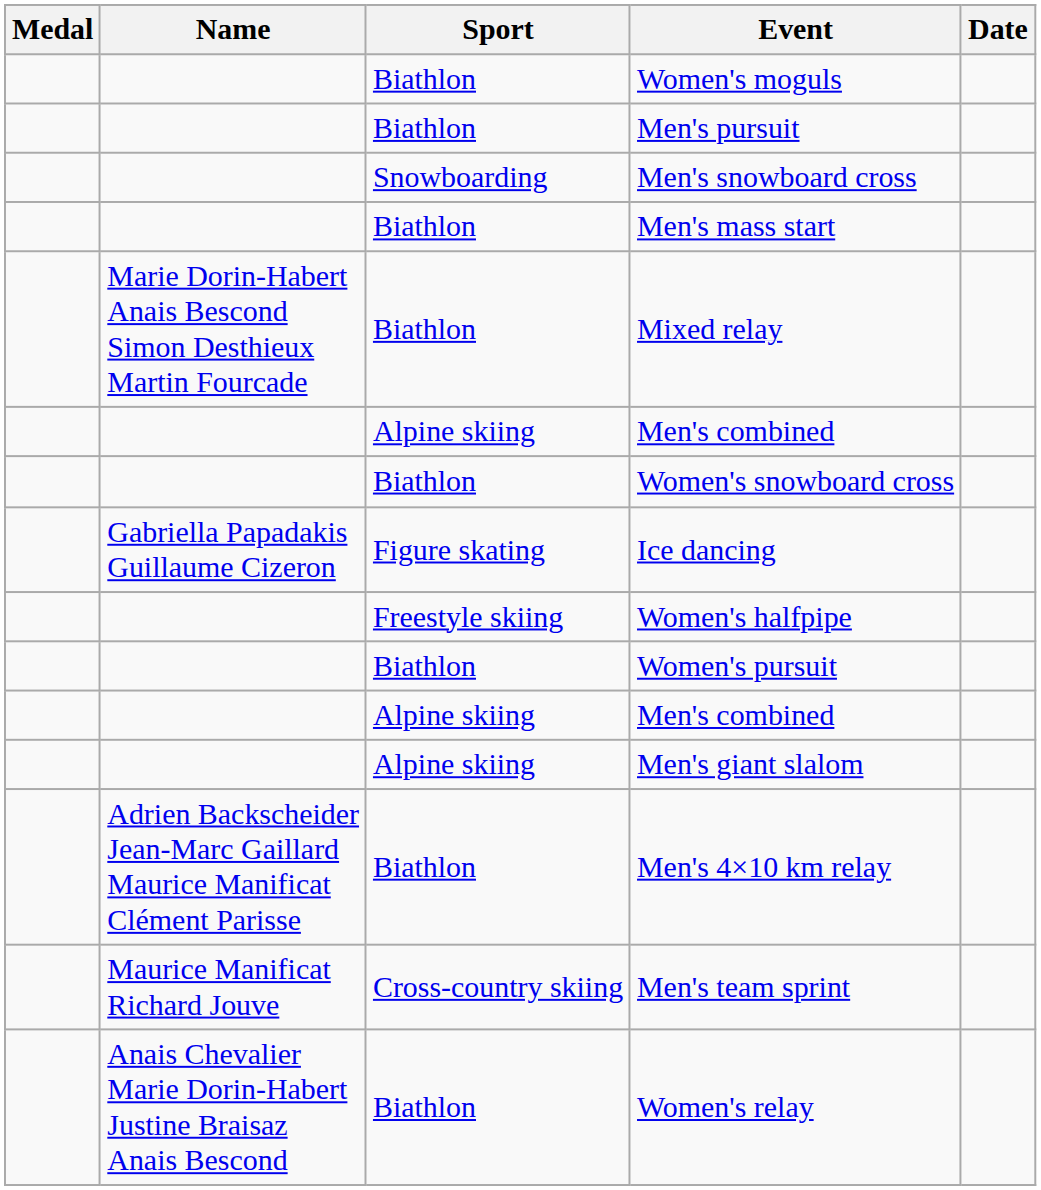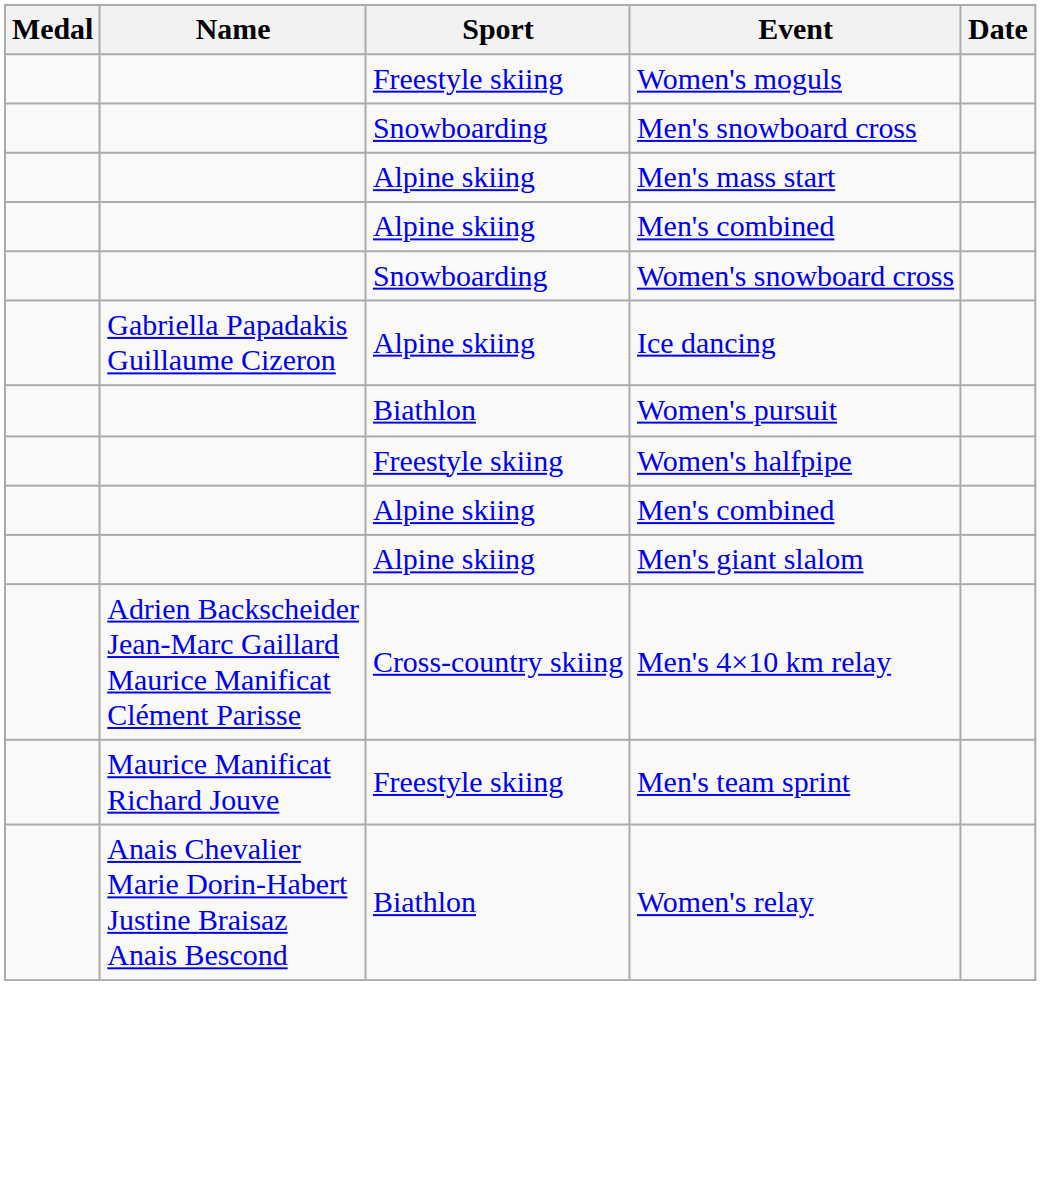Women's moguls | Sport: Biathlon -> Freestyle skiing
- row: Biathlon | Men's pursuit
Men's mass start | Sport: Biathlon -> Alpine skiing
- row: Marie Dorin-Habert Anais Bescond Simon Desthieux Martin Fourcade | Biathlon | Mixed relay
Women's snowboard cross | Sport: Biathlon -> Snowboarding
Ice dancing | Sport: Figure skating -> Alpine skiing
rows swapped: Women's halfpipe <-> Women's pursuit
Men's 4×10 km relay | Sport: Biathlon -> Cross-country skiing
Men's team sprint | Sport: Cross-country skiing -> Freestyle skiing
